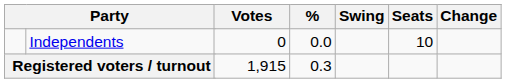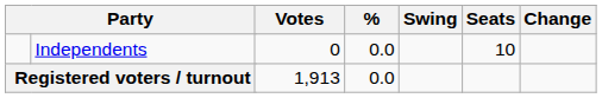Registered voters / turnout | Votes: 1,915 -> 1,913
Registered voters / turnout | %: 0.3 -> 0.0
